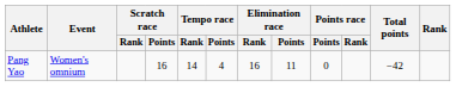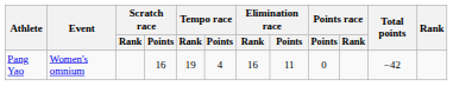Pang Yao | Tempo race / Rank: 14 -> 19
